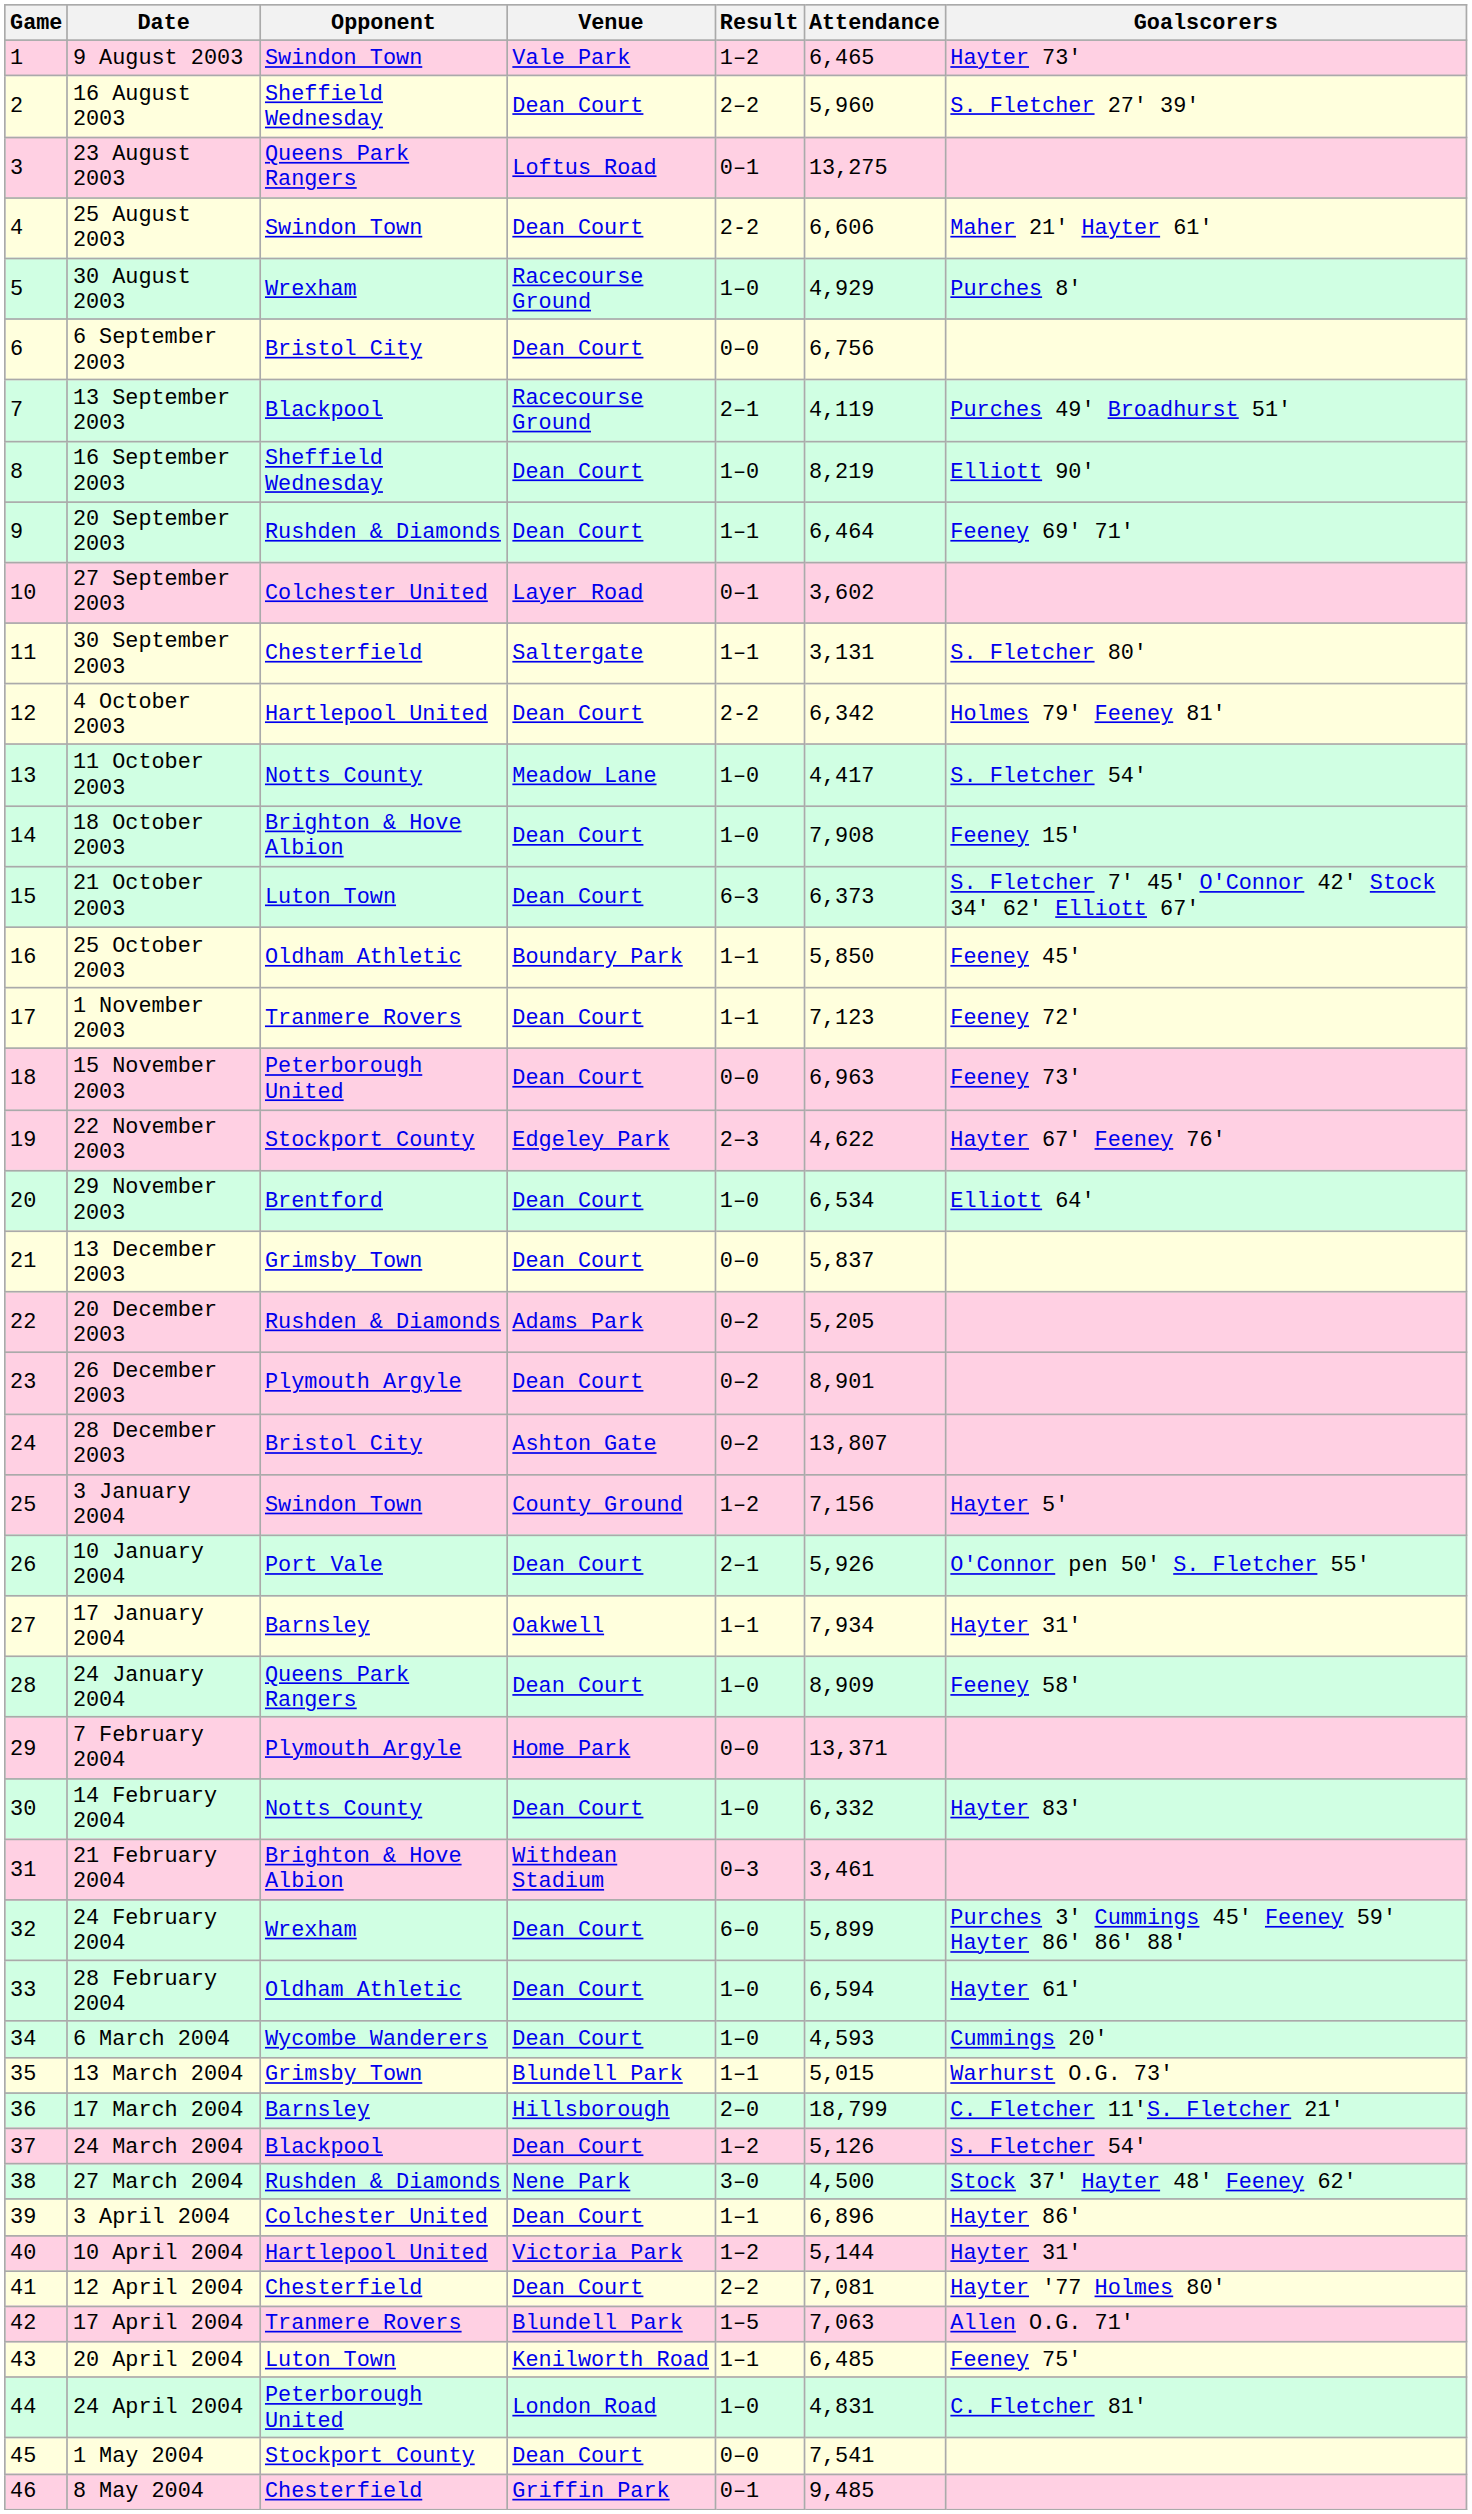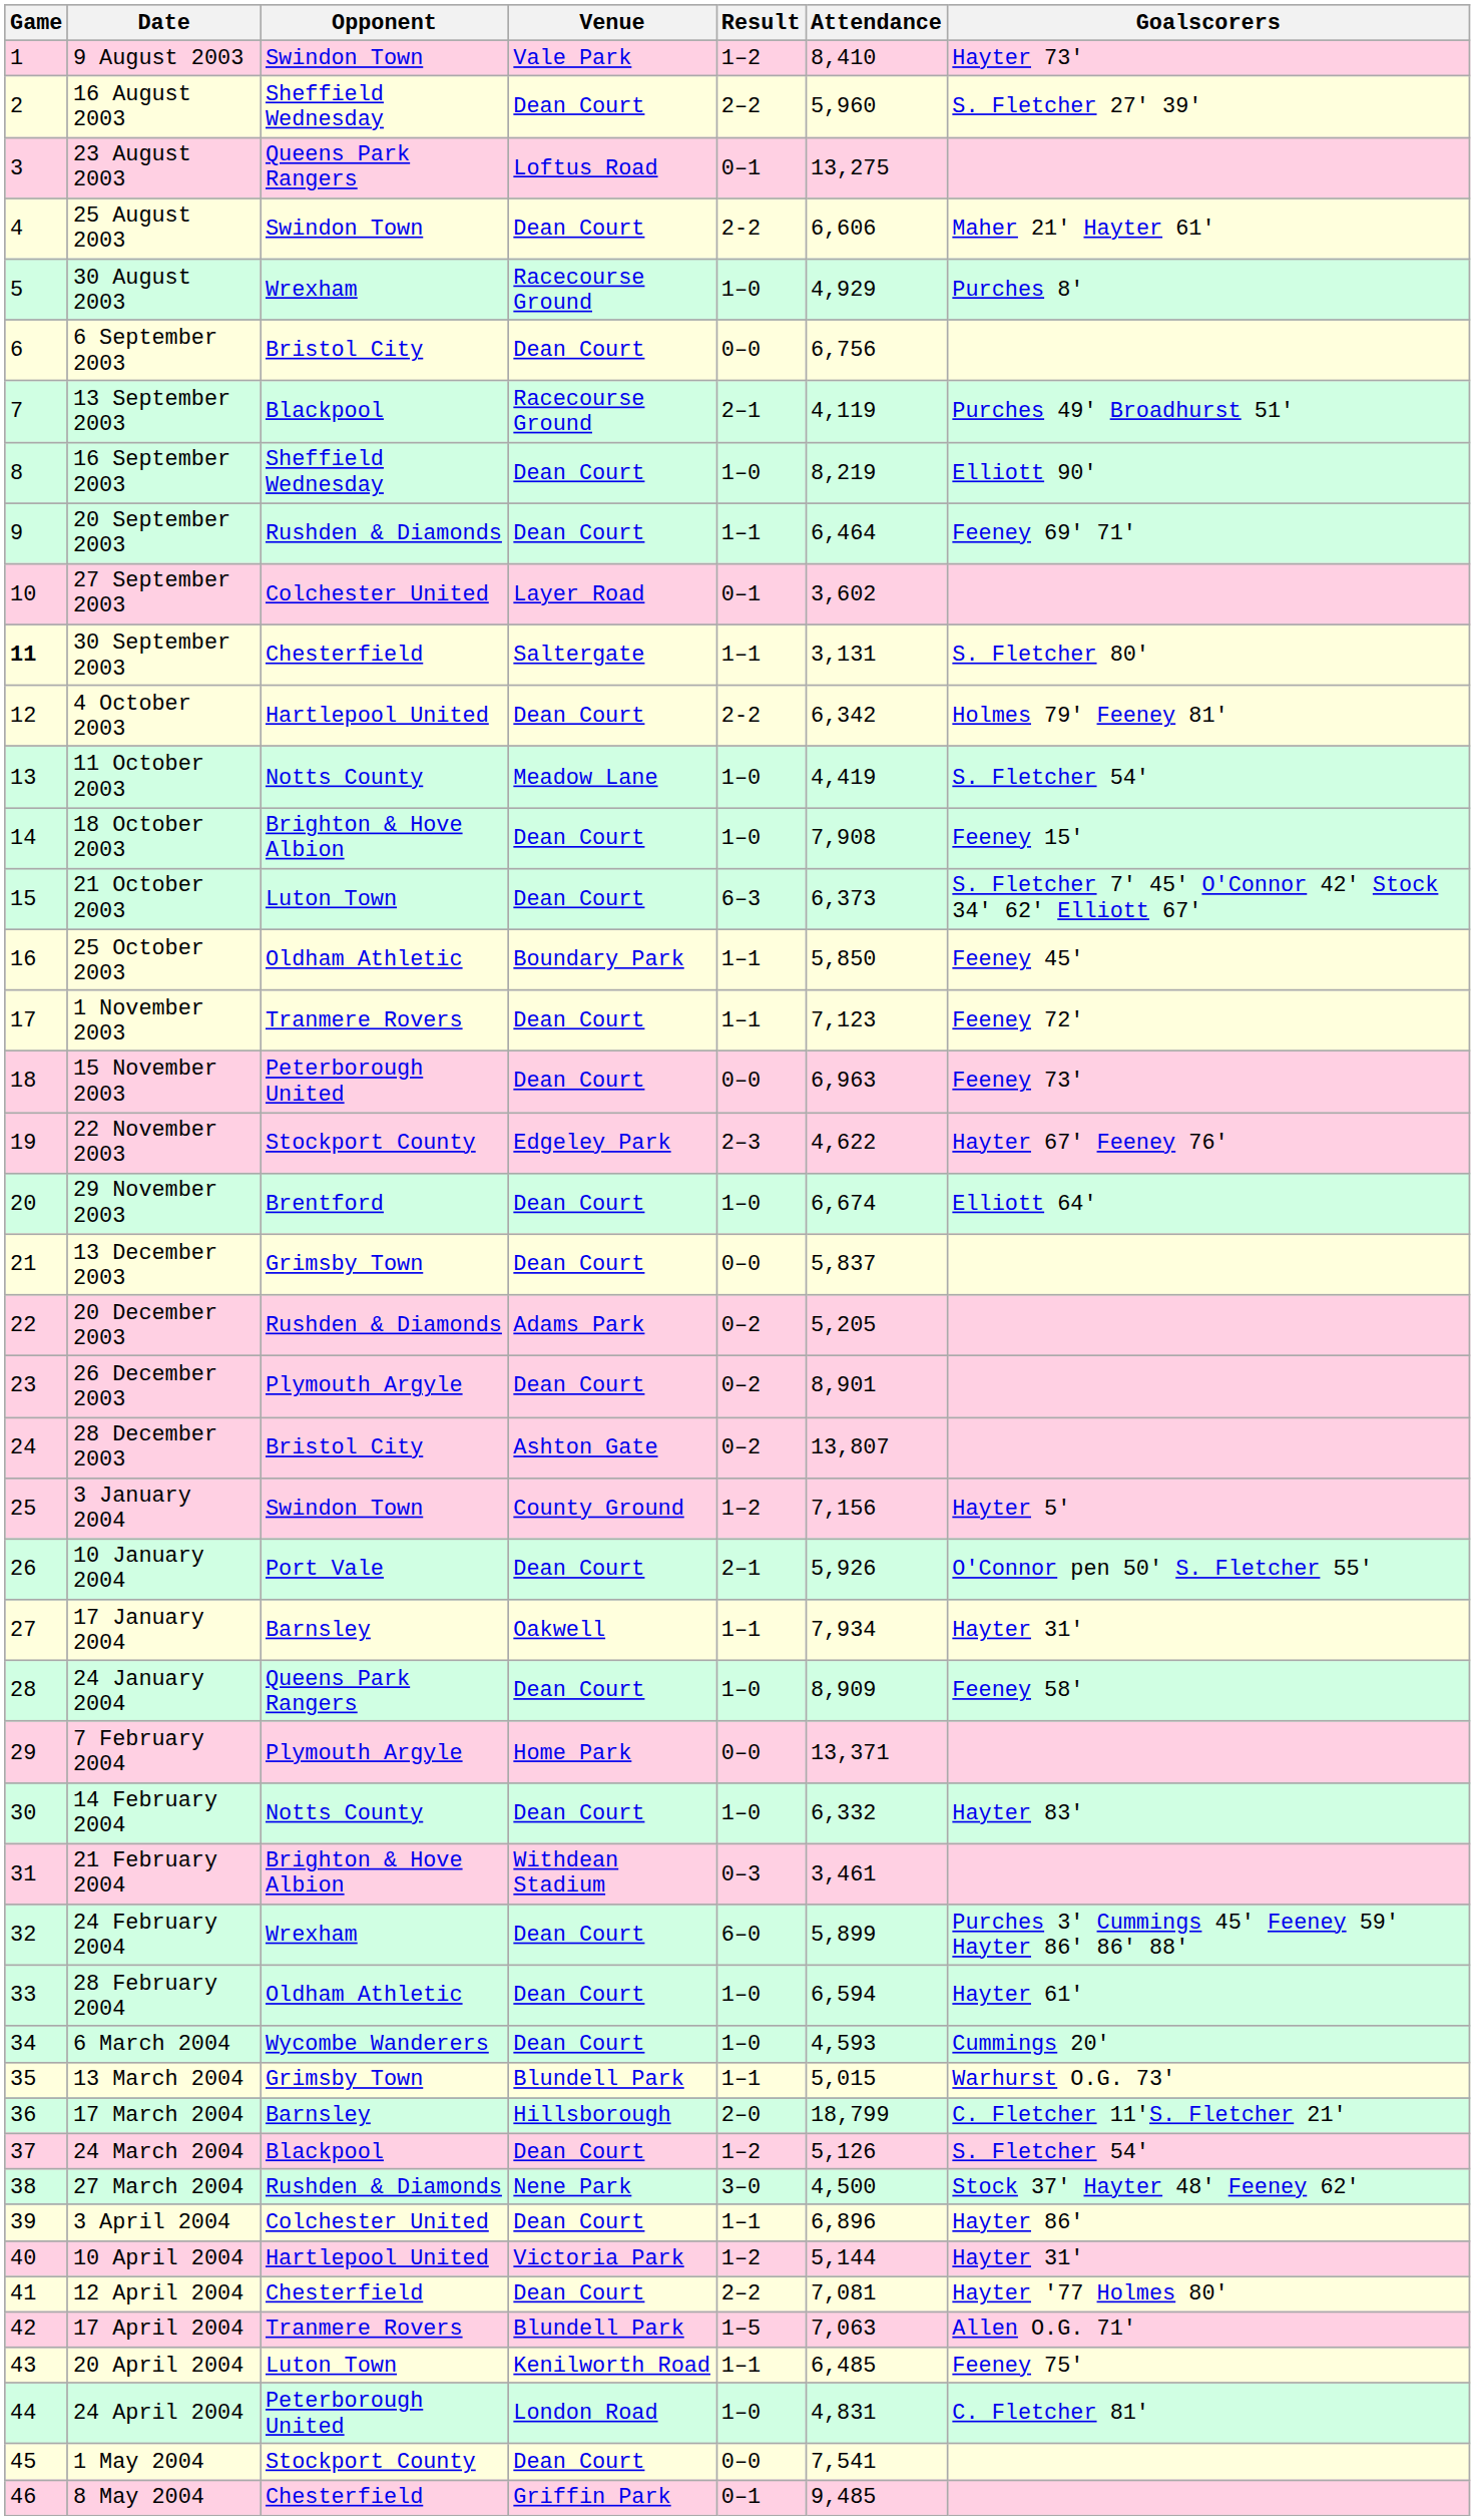9 August 2003 | Attendance: 6,465 -> 8,410
30 September 2003 | Game: normal -> bold
11 October 2003 | Attendance: 4,417 -> 4,419
29 November 2003 | Attendance: 6,534 -> 6,674
